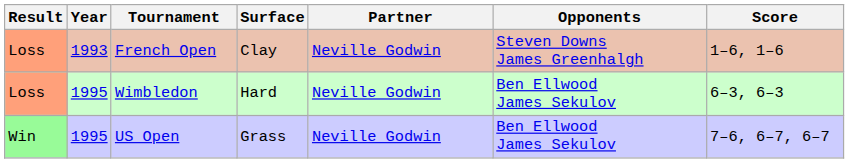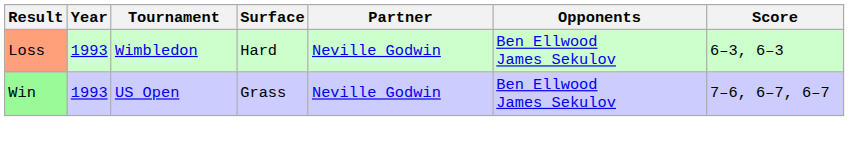- row: Loss | 1993 | French Open | Clay | Neville Godwin | Steven Downs James Greenhalgh | 1–6, 1–6
Wimbledon | Year: 1995 -> 1993
US Open | Year: 1995 -> 1993
